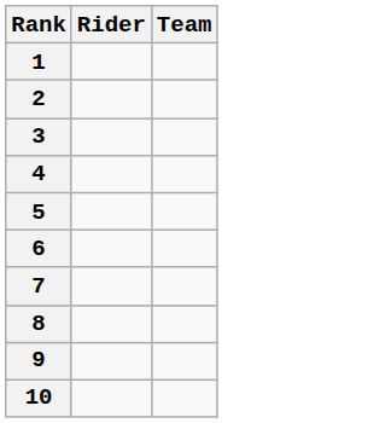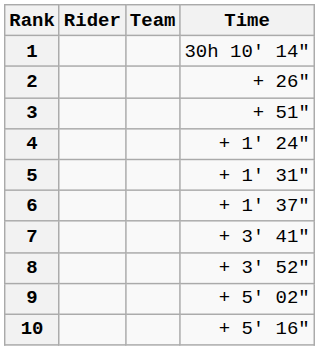+ column: Time | 30h 10' 14" | + 26" | + 51" | + 1' 24" | + 1' 31" | + 1' 37" | + 3' 41" | + 3' 52" | + 5' 02" | + 5' 16"
